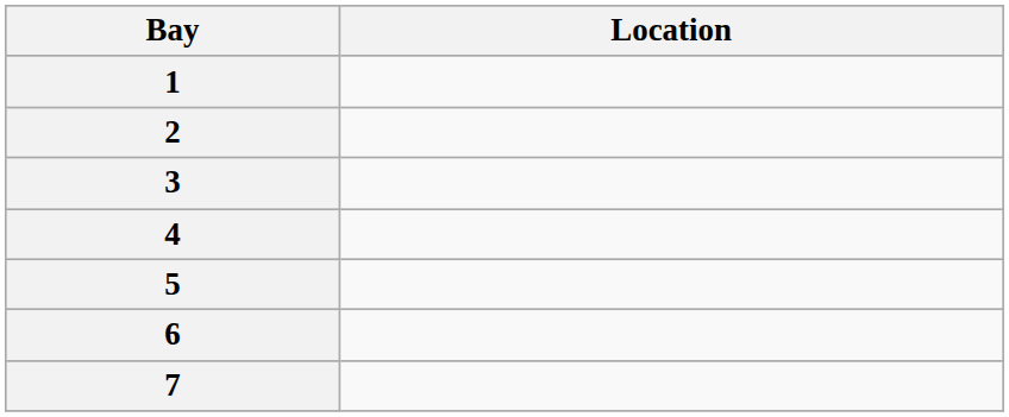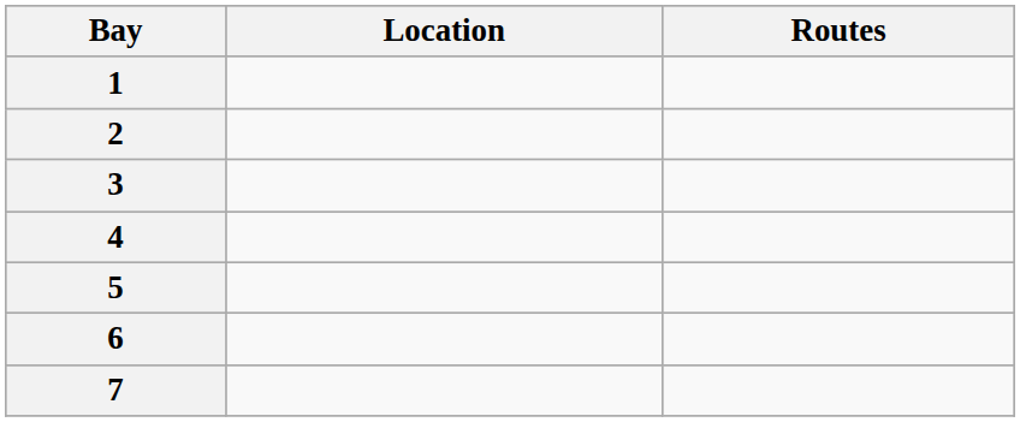+ column: Routes
